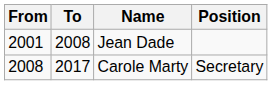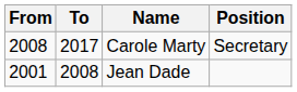rows swapped: Jean Dade <-> Carole Marty
